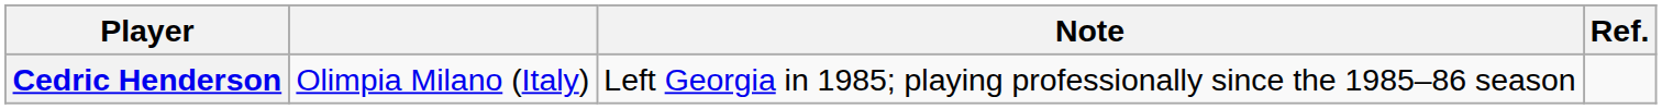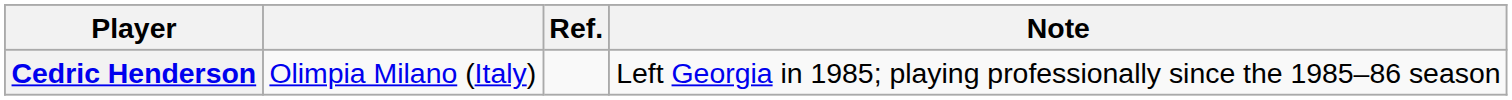columns swapped: Note <-> Ref.
